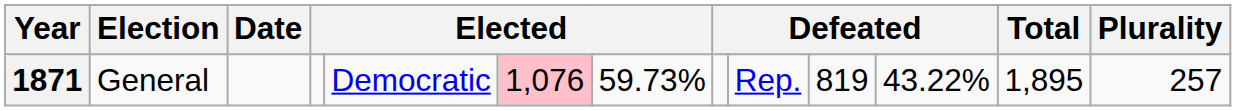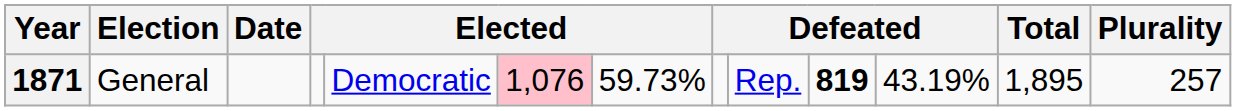1871 | column 10: normal -> bold
1871 | column 11: 43.22% -> 43.19%
